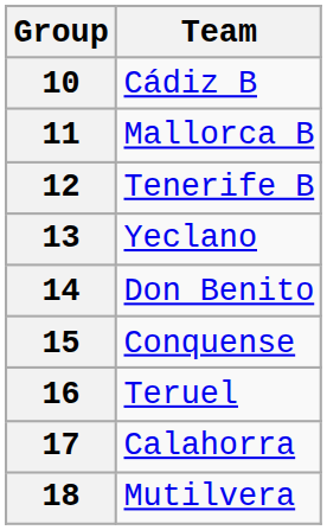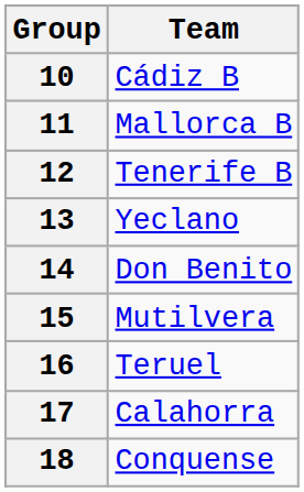15 | Team: Conquense -> Mutilvera
18 | Team: Mutilvera -> Conquense
